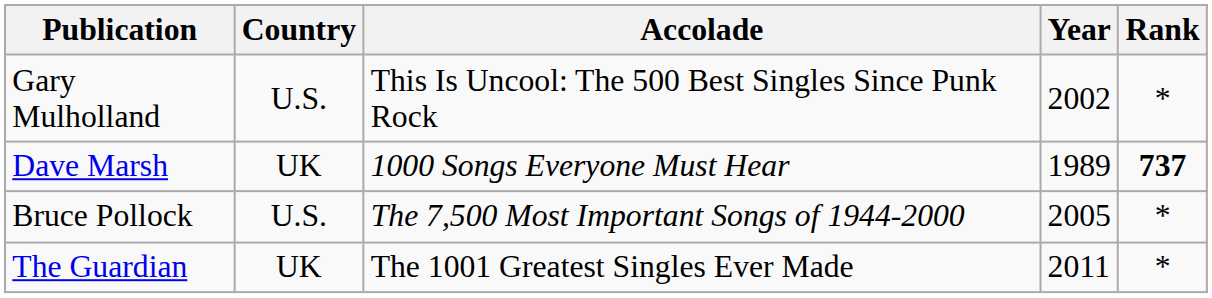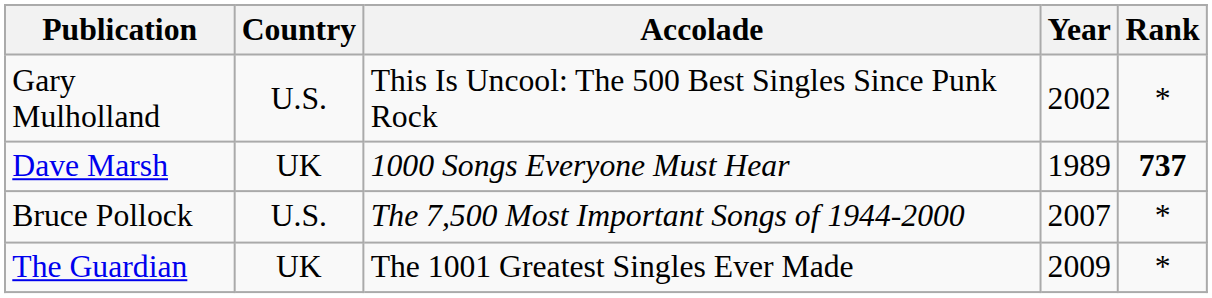Bruce Pollock | Year: 2005 -> 2007
The Guardian | Year: 2011 -> 2009
